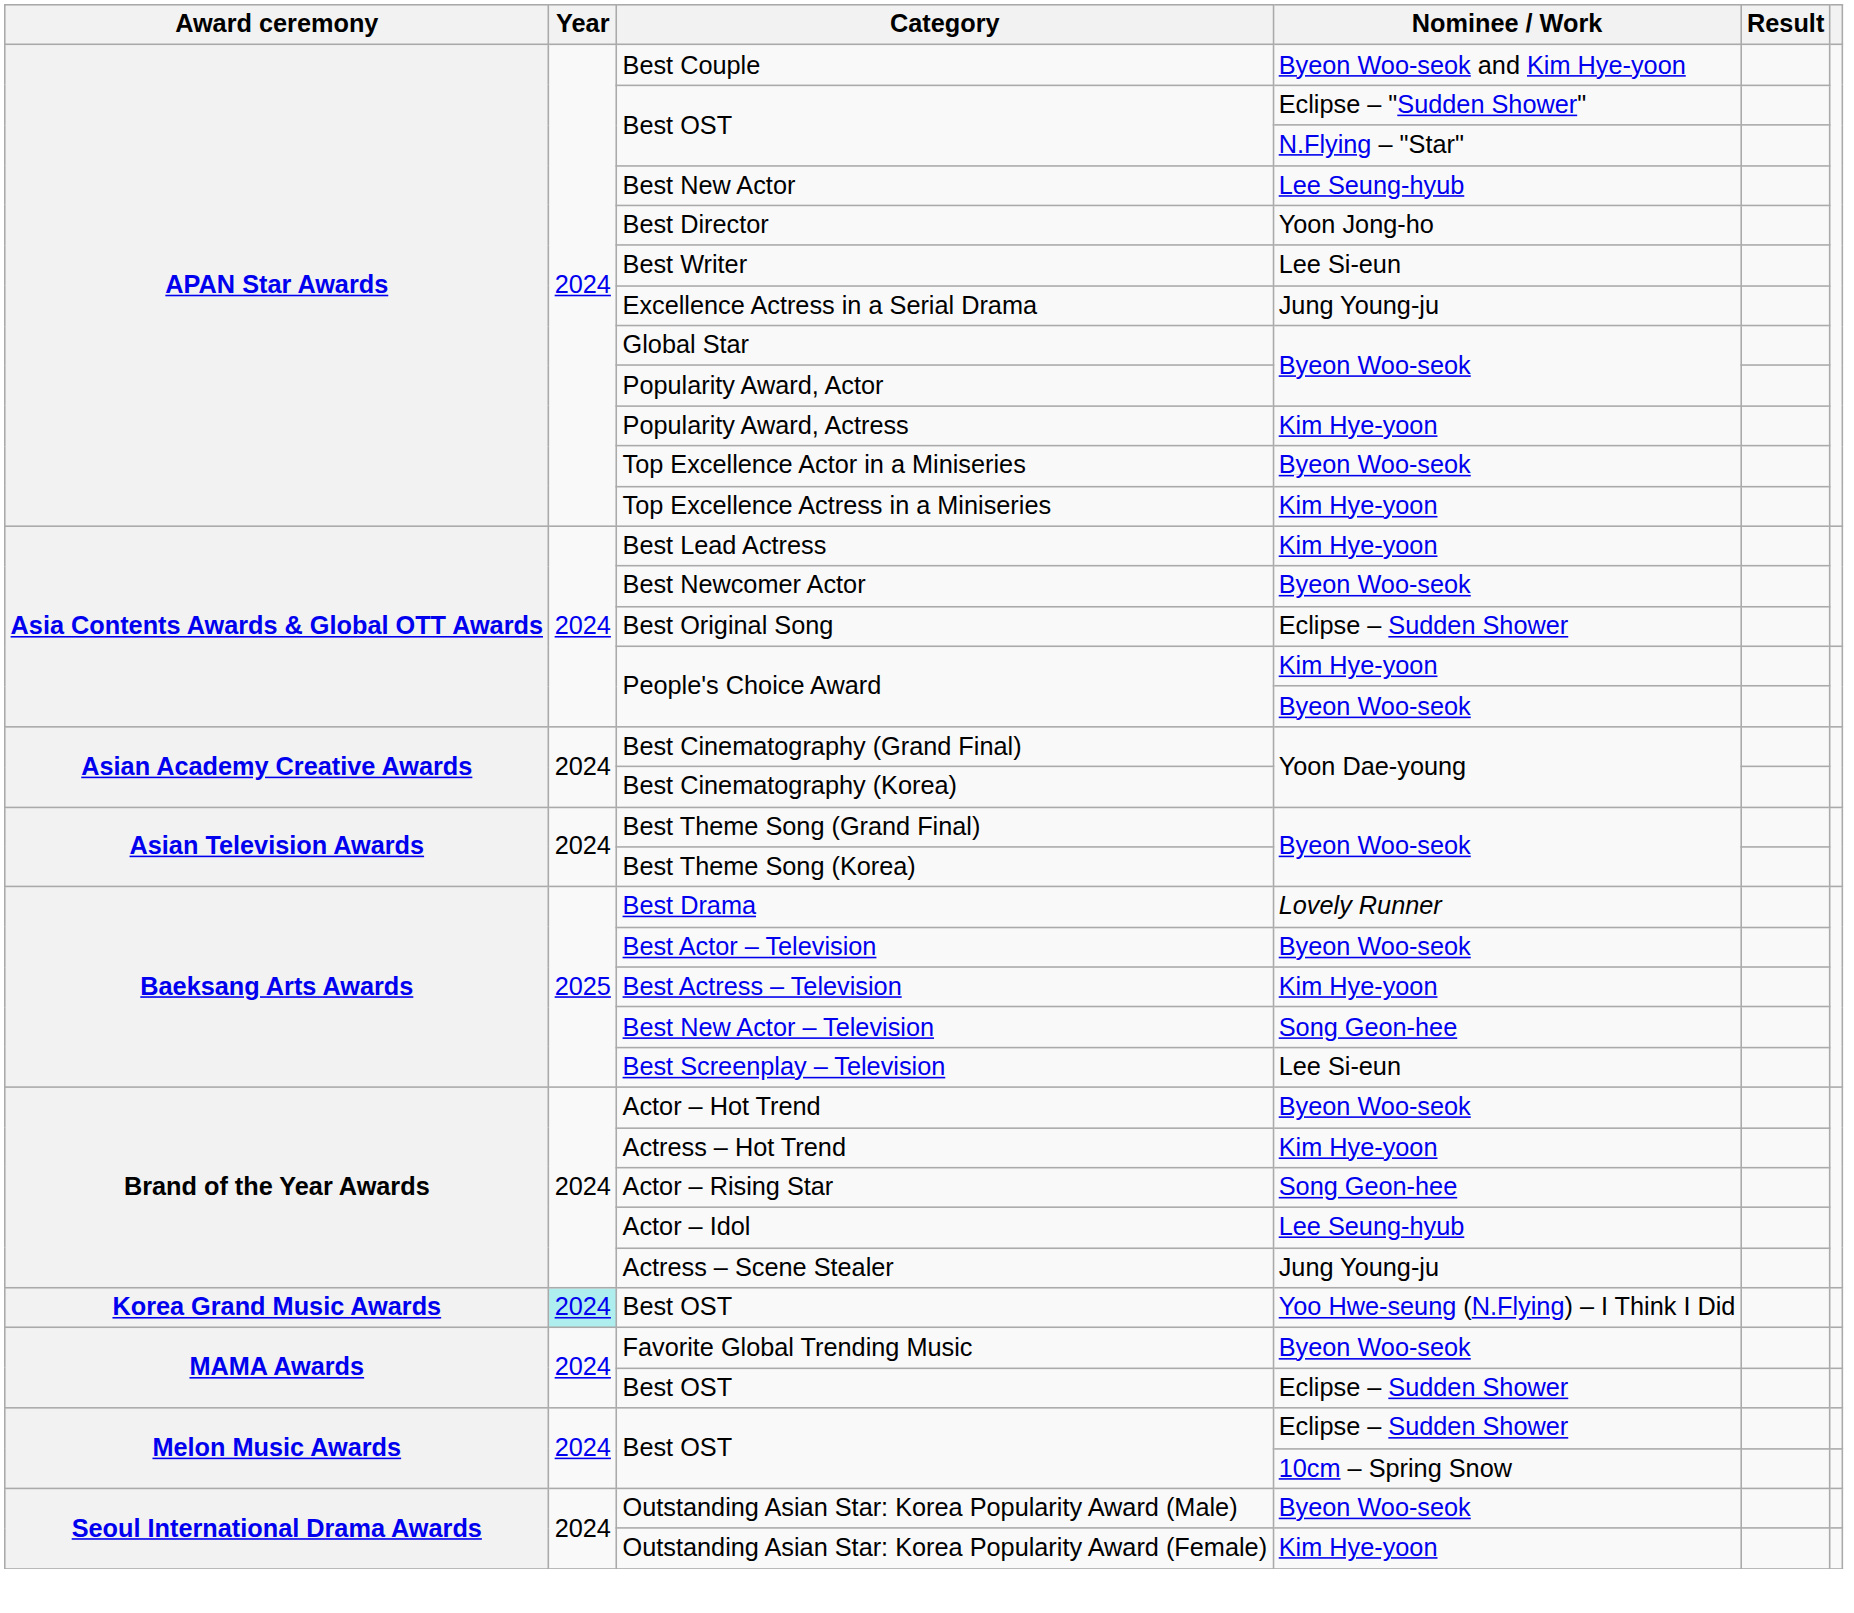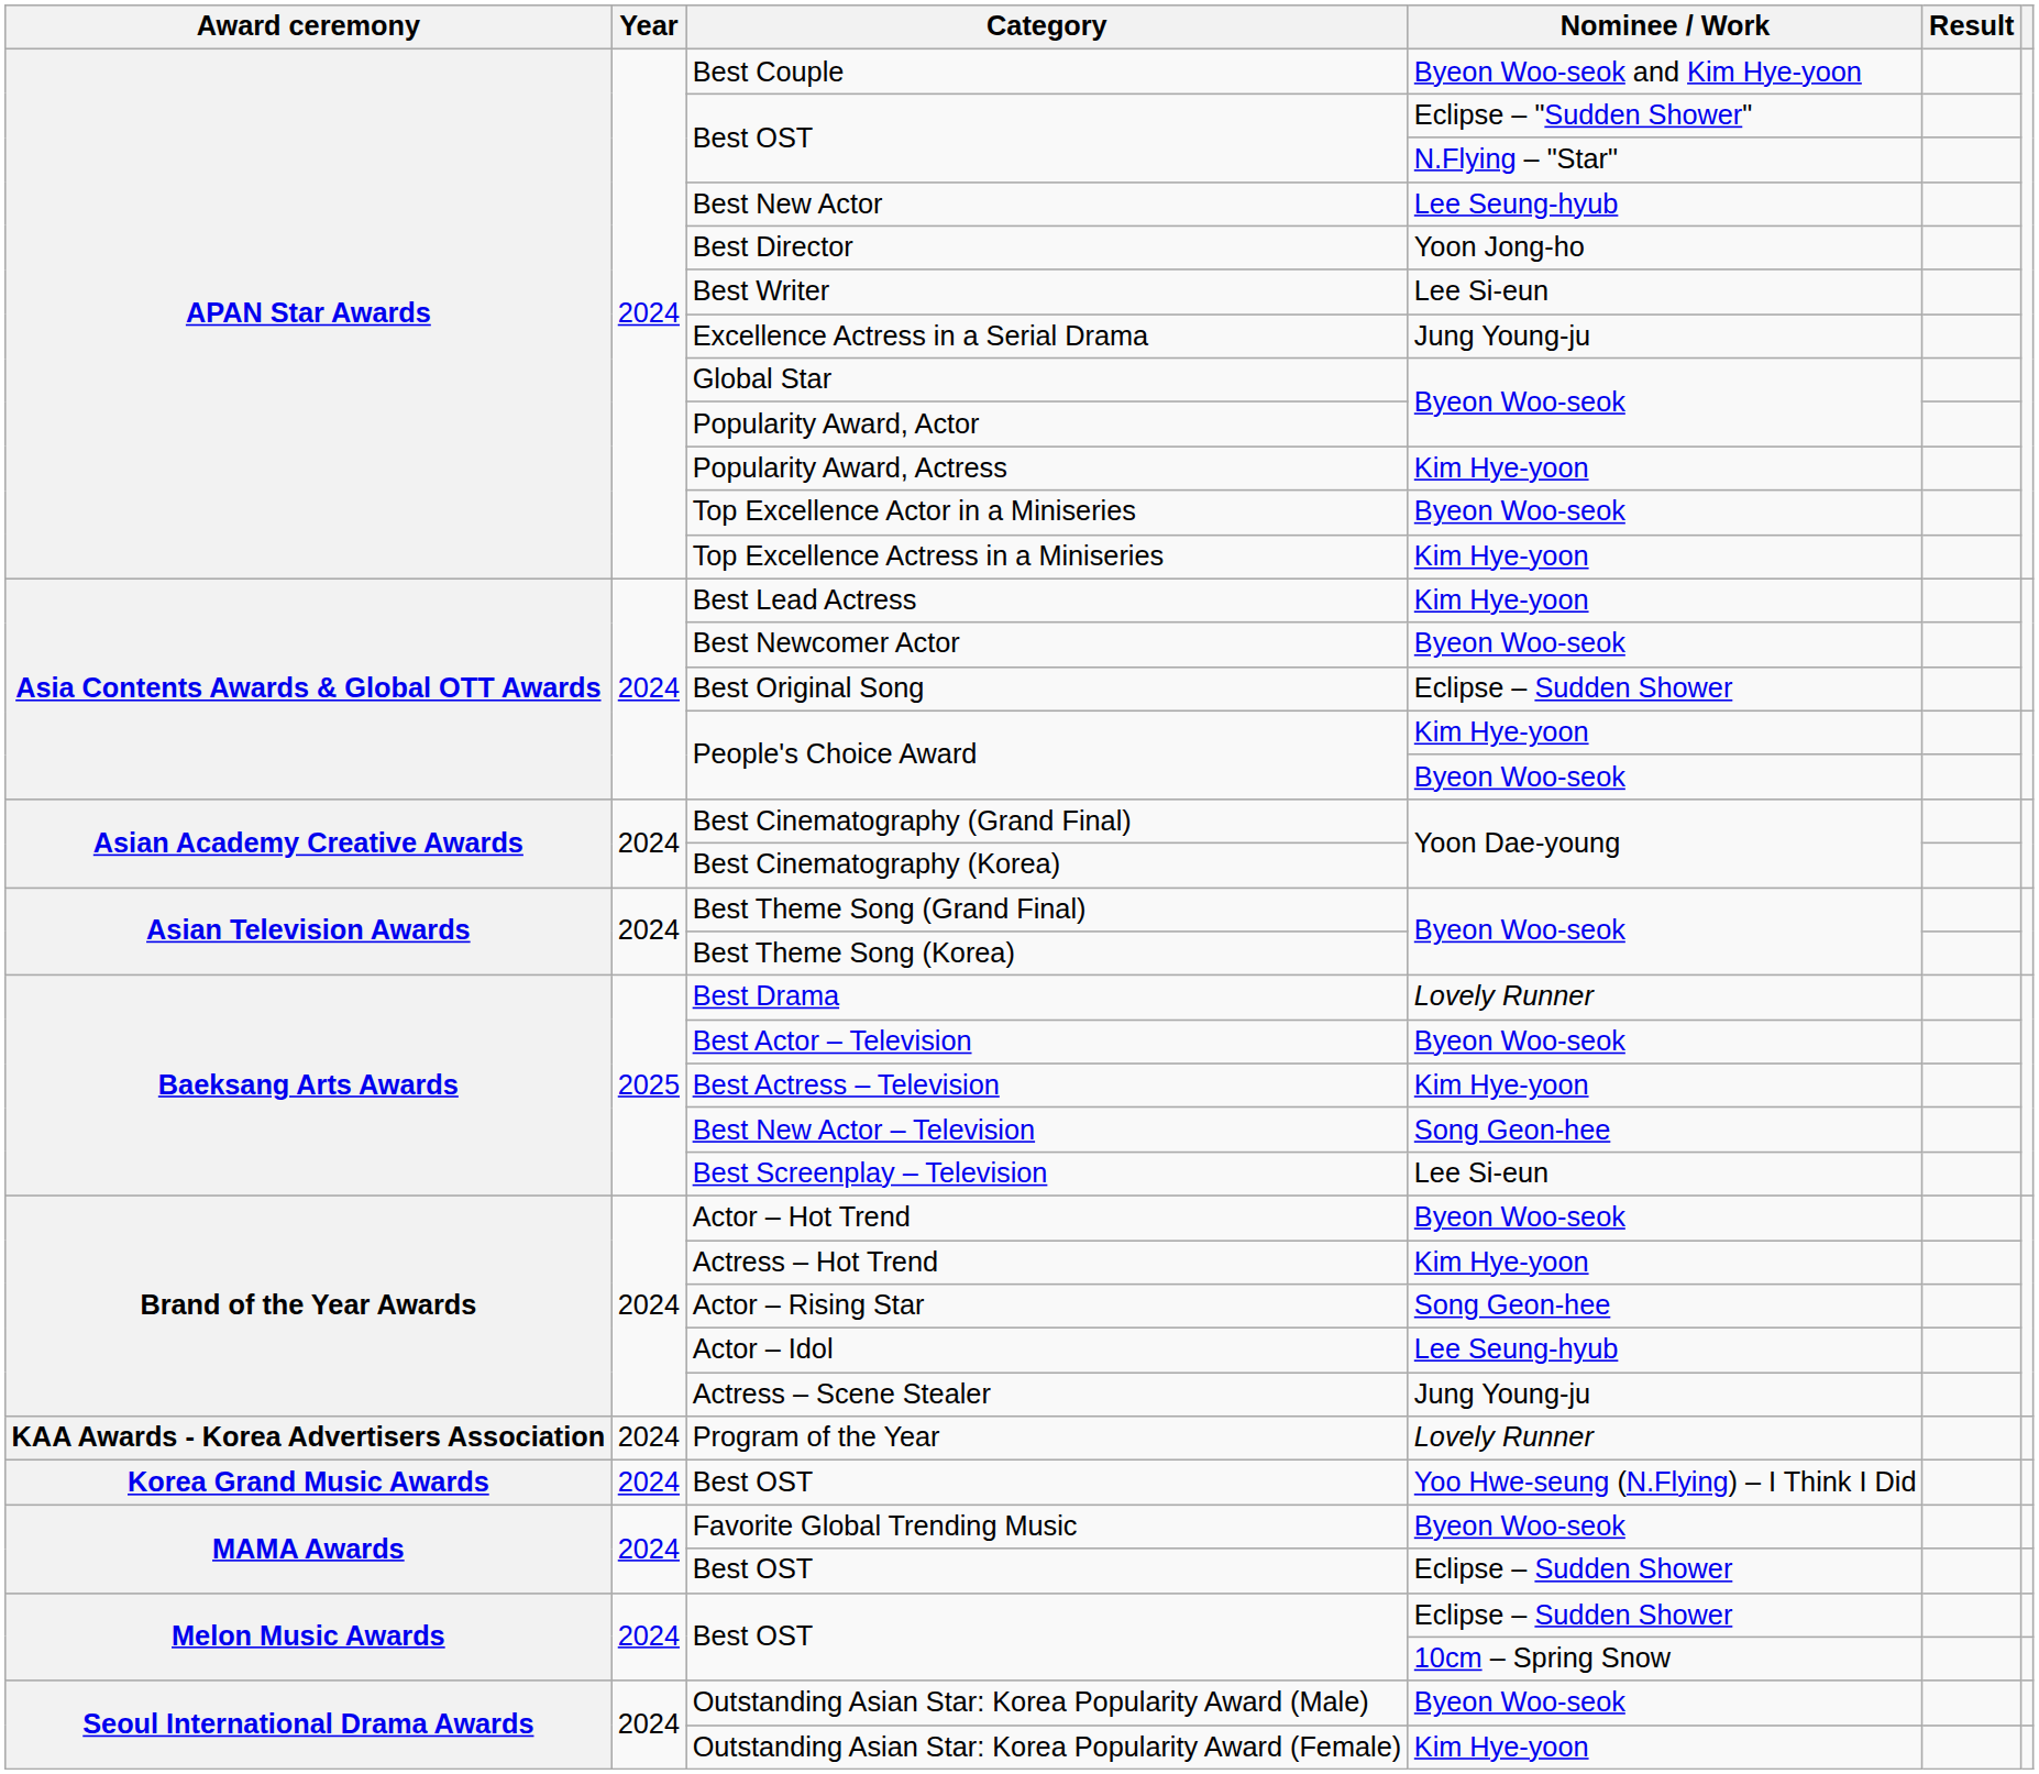+ row: KAA Awards - Korea Advertisers Association | 2024 | Program of the Year | Lovely Runner
Best OST / Yoo Hwe-seung (N.Flying) – I Think I Did | Year: paleturquoise background -> no background
